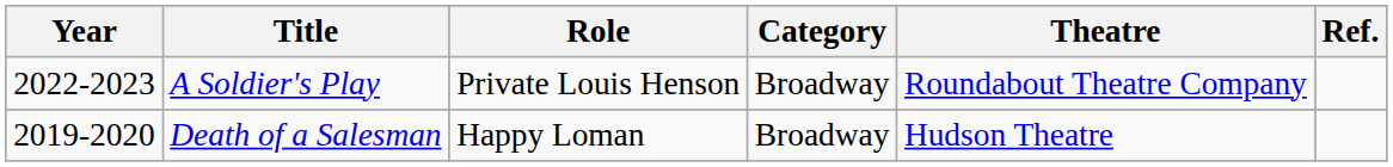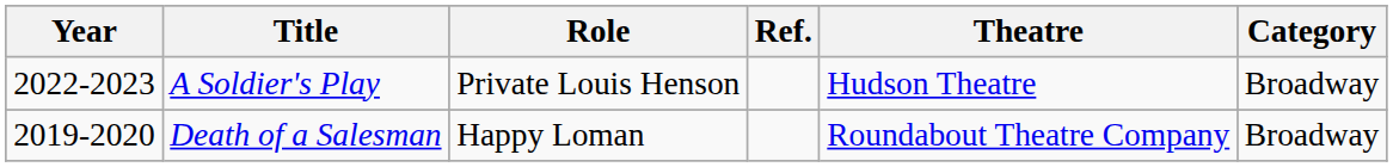columns swapped: Category <-> Ref.
A Soldier's Play | Theatre: Roundabout Theatre Company -> Hudson Theatre
Death of a Salesman | Theatre: Hudson Theatre -> Roundabout Theatre Company
